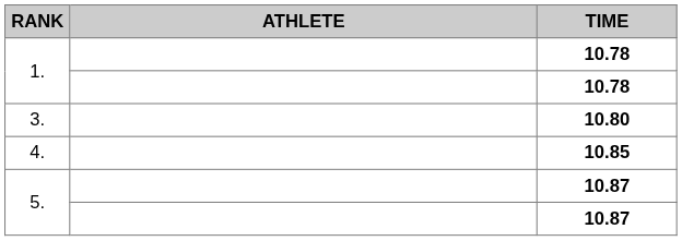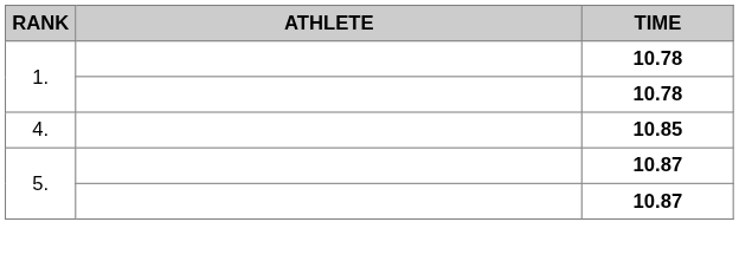- row: 3. | 10.80
